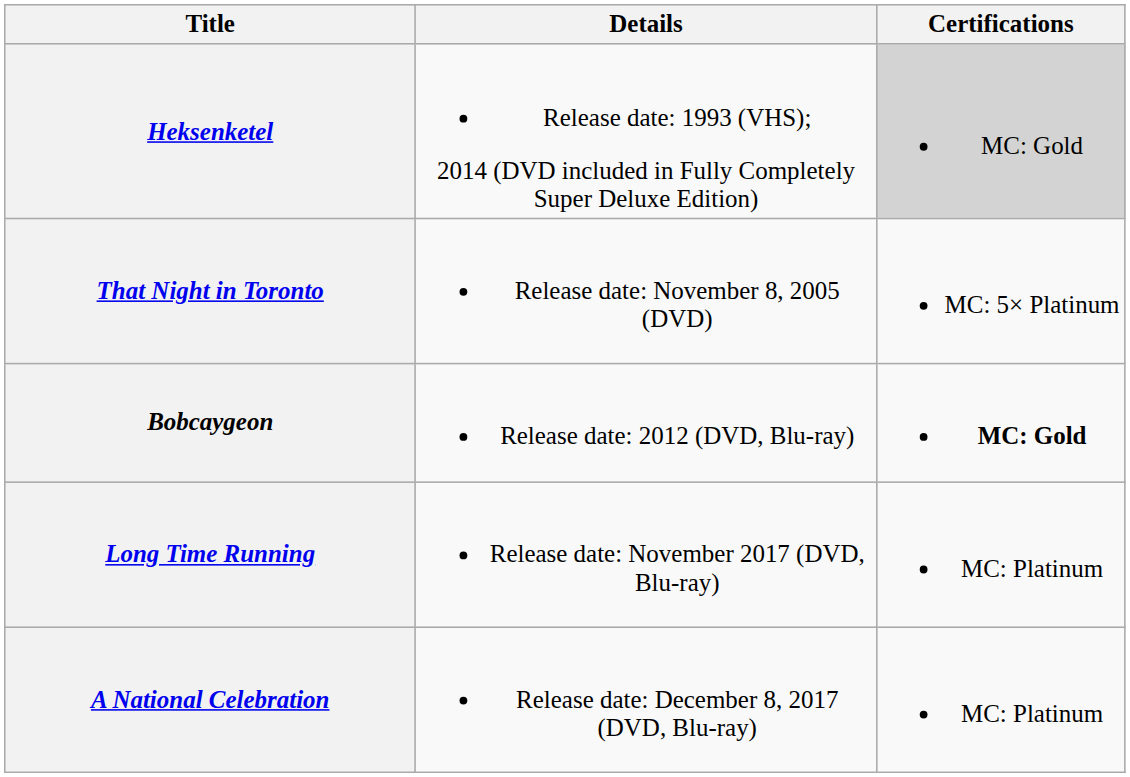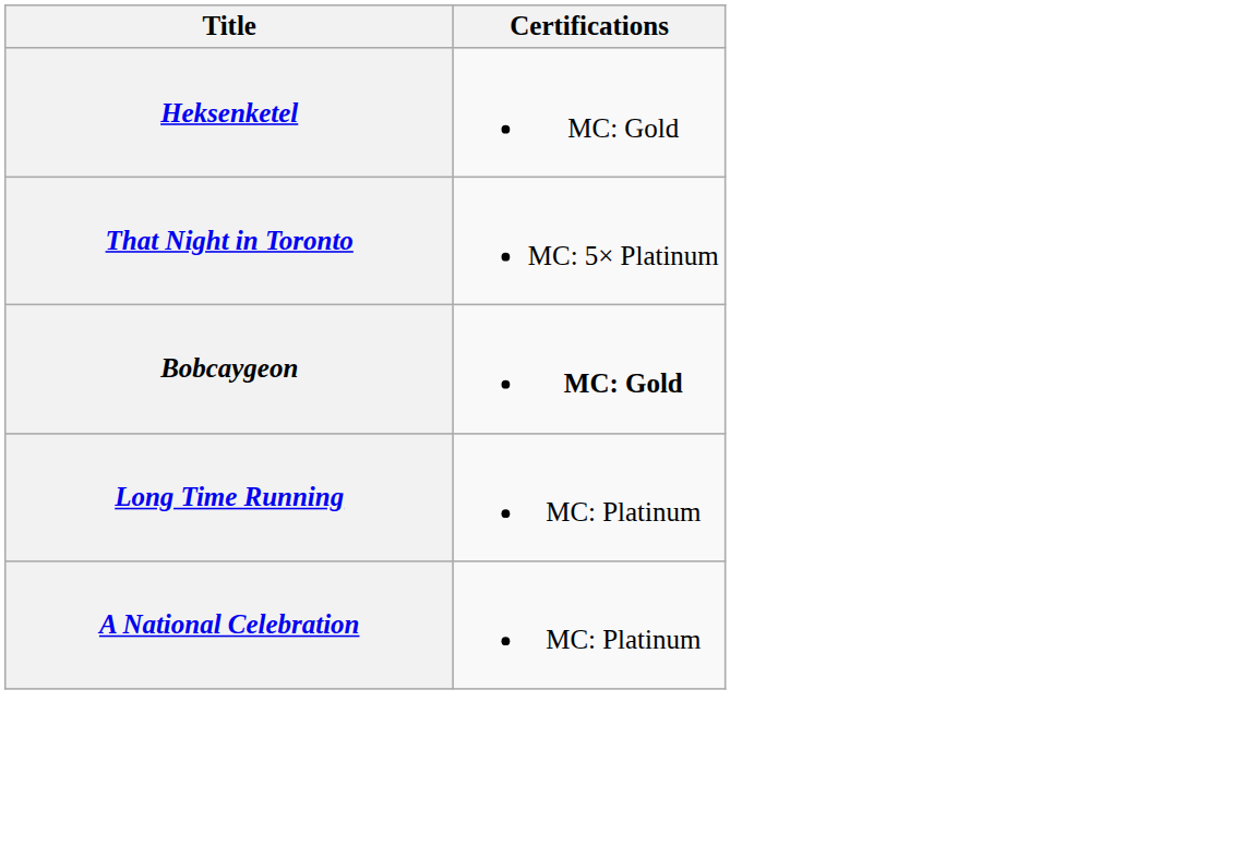- column: Details | Release date: 1993 (VHS); 2014 (DVD included in Fully Completely Super Deluxe Edition) | Release date: November 8, 2005 (DVD) | Release date: 2012 (DVD, Blu-ray) | Release date: November 2017 (DVD, Blu-ray) | Release date: December 8, 2017 (DVD, Blu-ray)
Heksenketel | Certifications: lightgrey background -> no background
